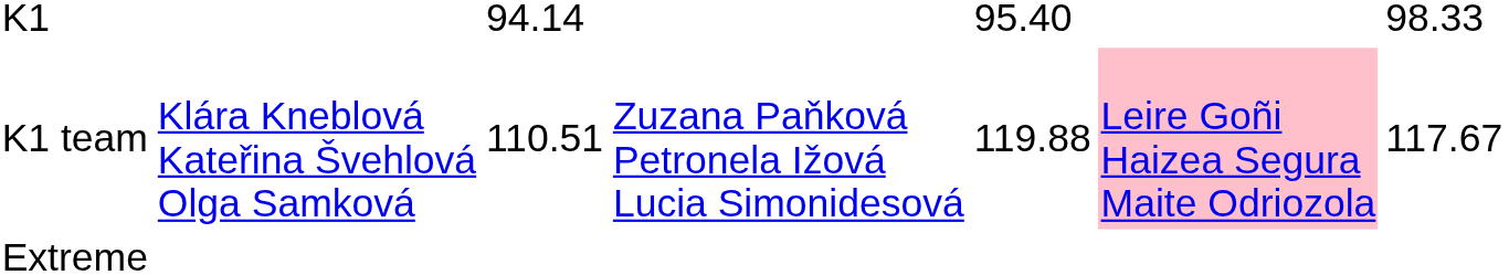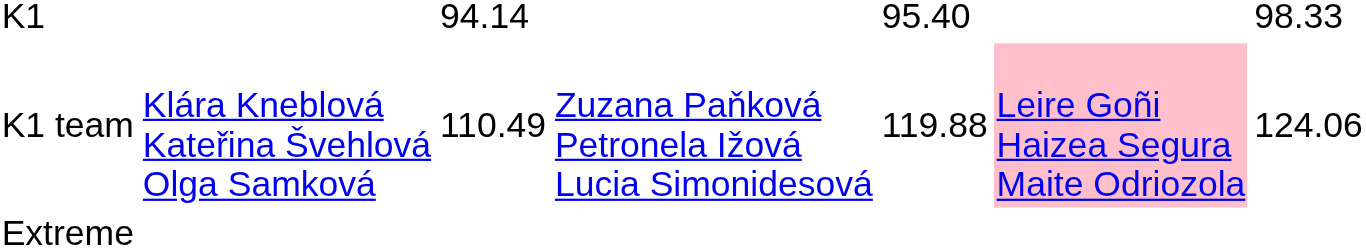K1 team | column 3: 110.51 -> 110.49
K1 team | column 7: 117.67 -> 124.06
